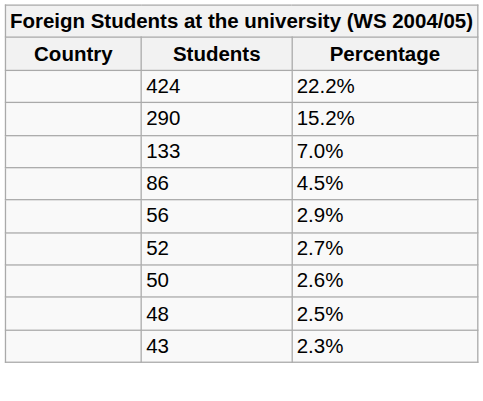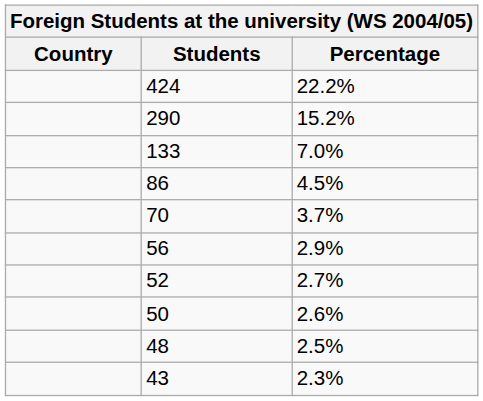+ row: 70 | 3.7%
